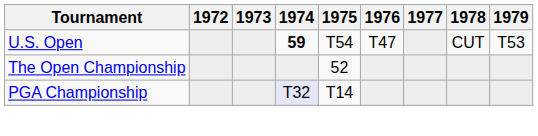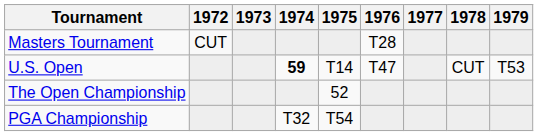+ row: Masters Tournament | CUT | T28
U.S. Open | 1975: T54 -> T14
PGA Championship | 1974: lavender background -> no background
PGA Championship | 1975: T14 -> T54
